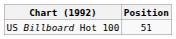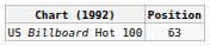US Billboard Hot 100 | Position: 51 -> 63
